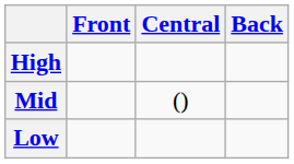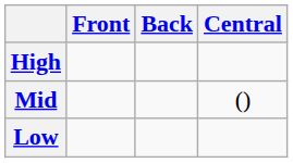columns swapped: Central <-> Back
